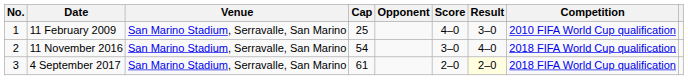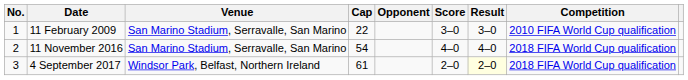11 February 2009 | Cap: 25 -> 22
11 February 2009 | Score: 4–0 -> 3–0
11 November 2016 | Score: 3–0 -> 4–0
4 September 2017 | Venue: San Marino Stadium, Serravalle, San Marino -> Windsor Park, Belfast, Northern Ireland
